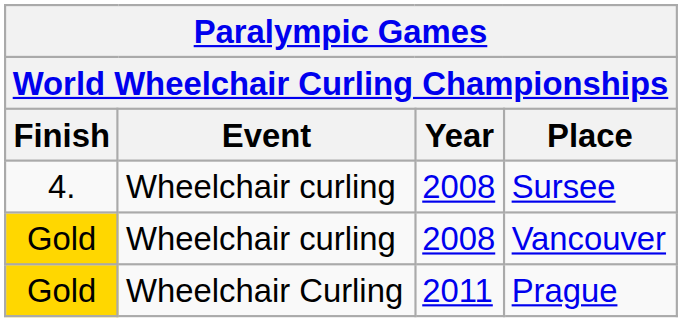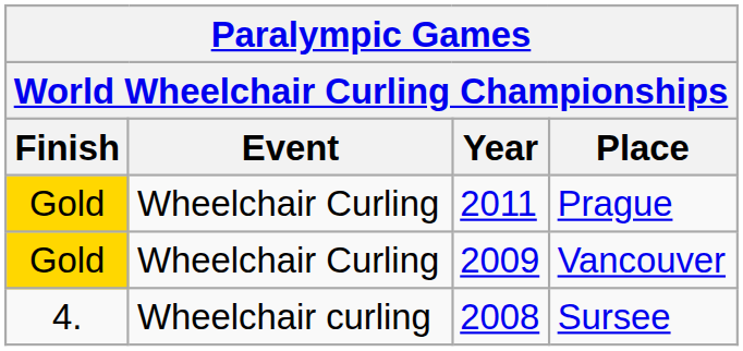rows swapped: Sursee <-> Prague
Vancouver | Event: Wheelchair curling -> Wheelchair Curling
Vancouver | Year: 2008 -> 2009
